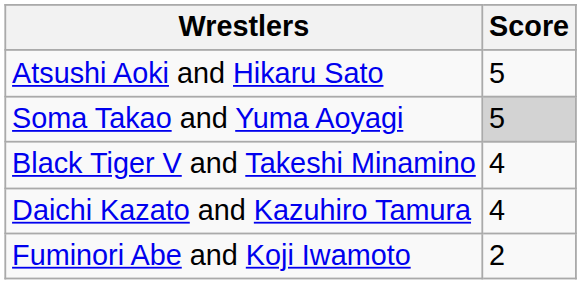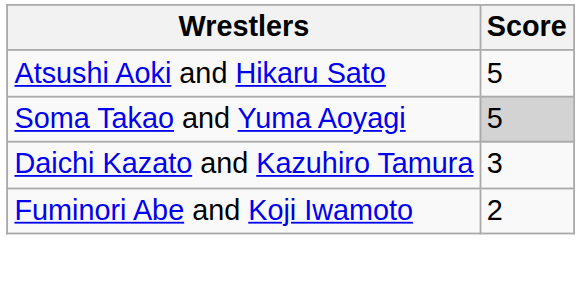- row: Black Tiger V and Takeshi Minamino | 4
Daichi Kazato and Kazuhiro Tamura | Score: 4 -> 3
